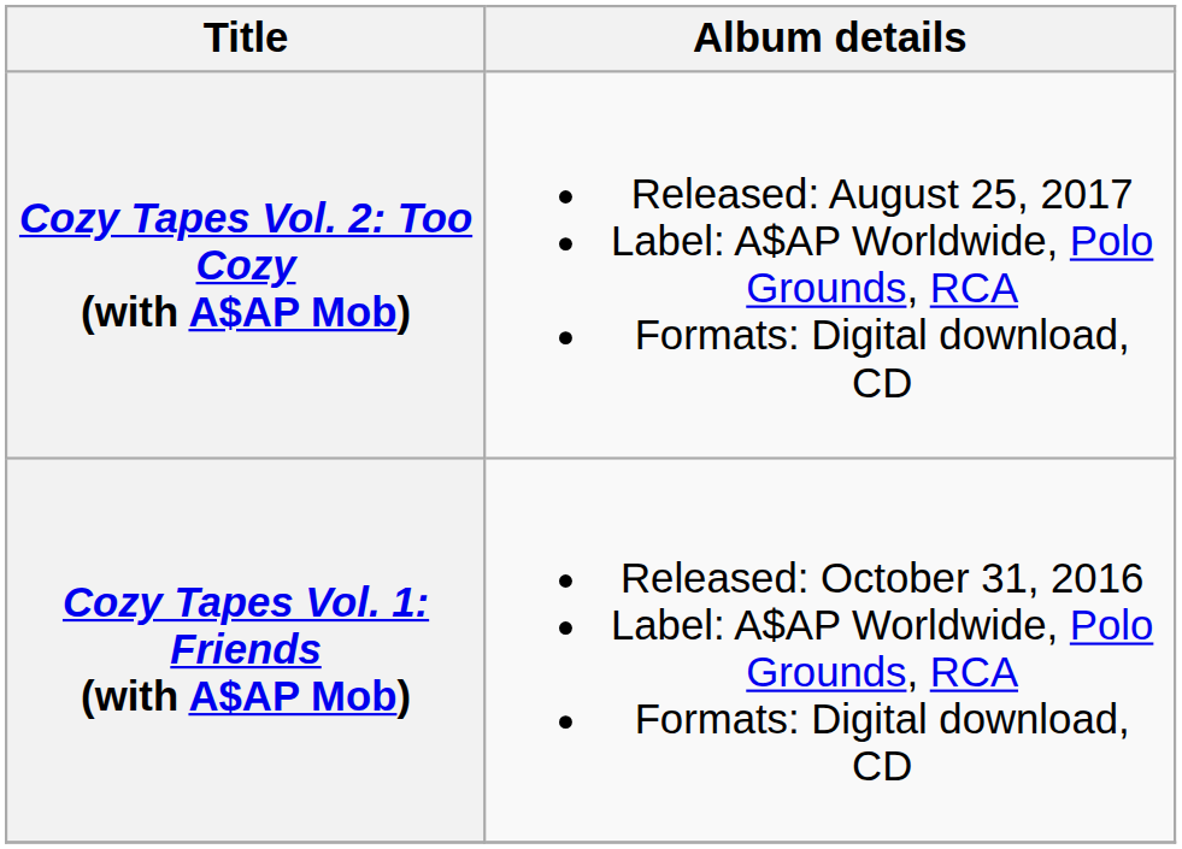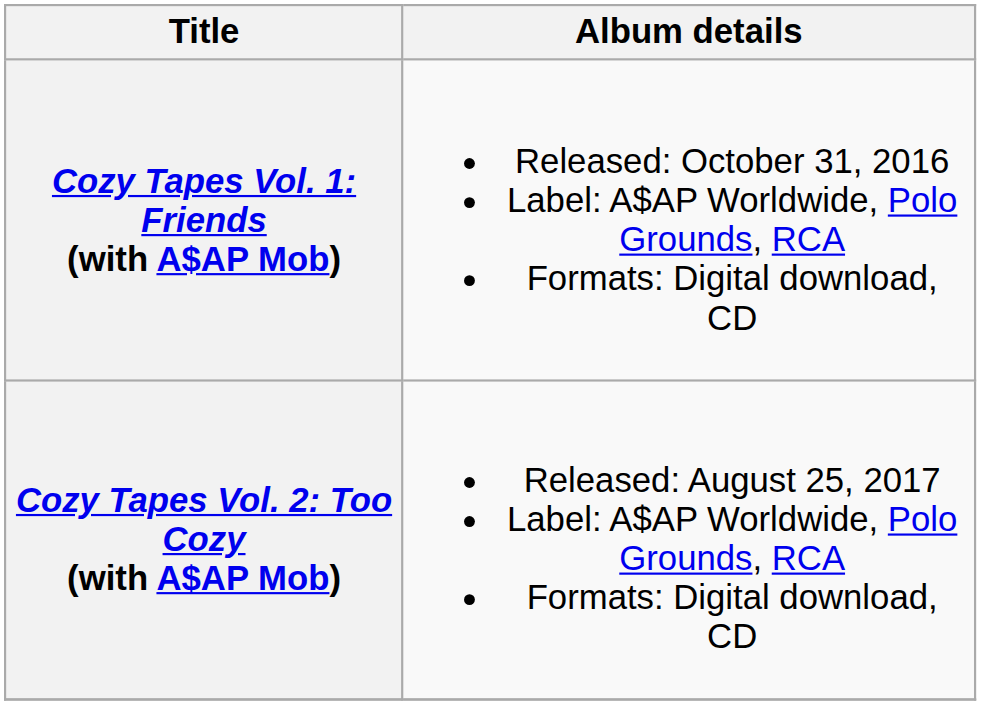rows swapped: Cozy Tapes Vol. 1: Friends (with A$AP Mob) <-> Cozy Tapes Vol. 2: Too Cozy (with A$AP Mob)
